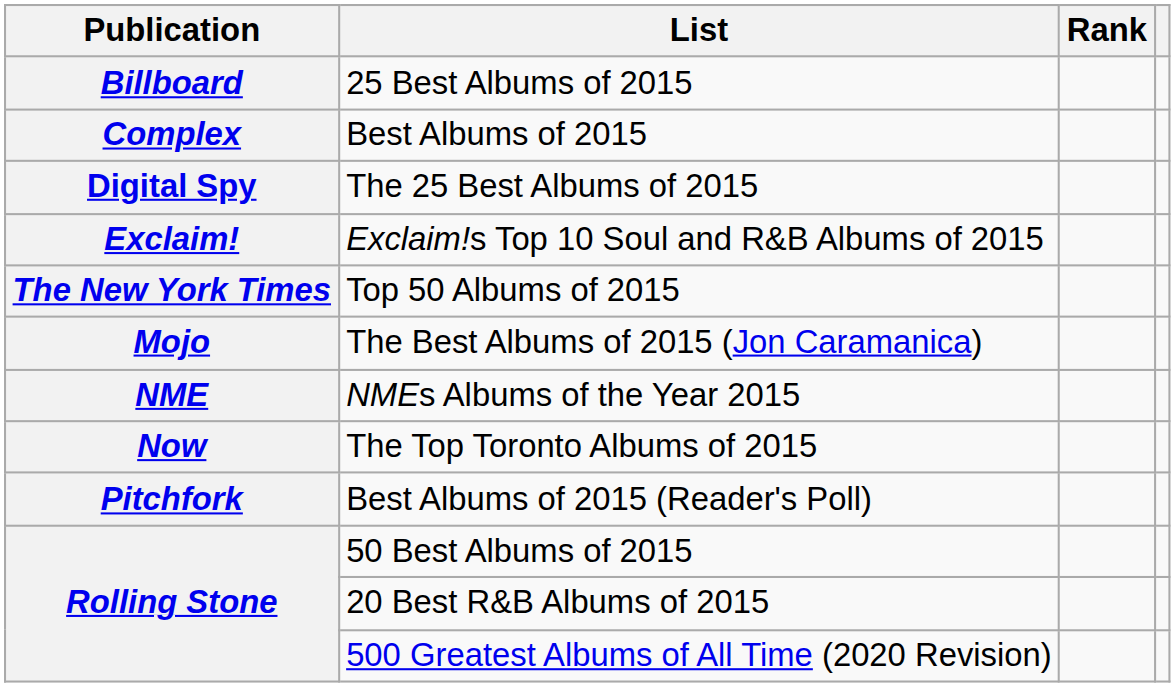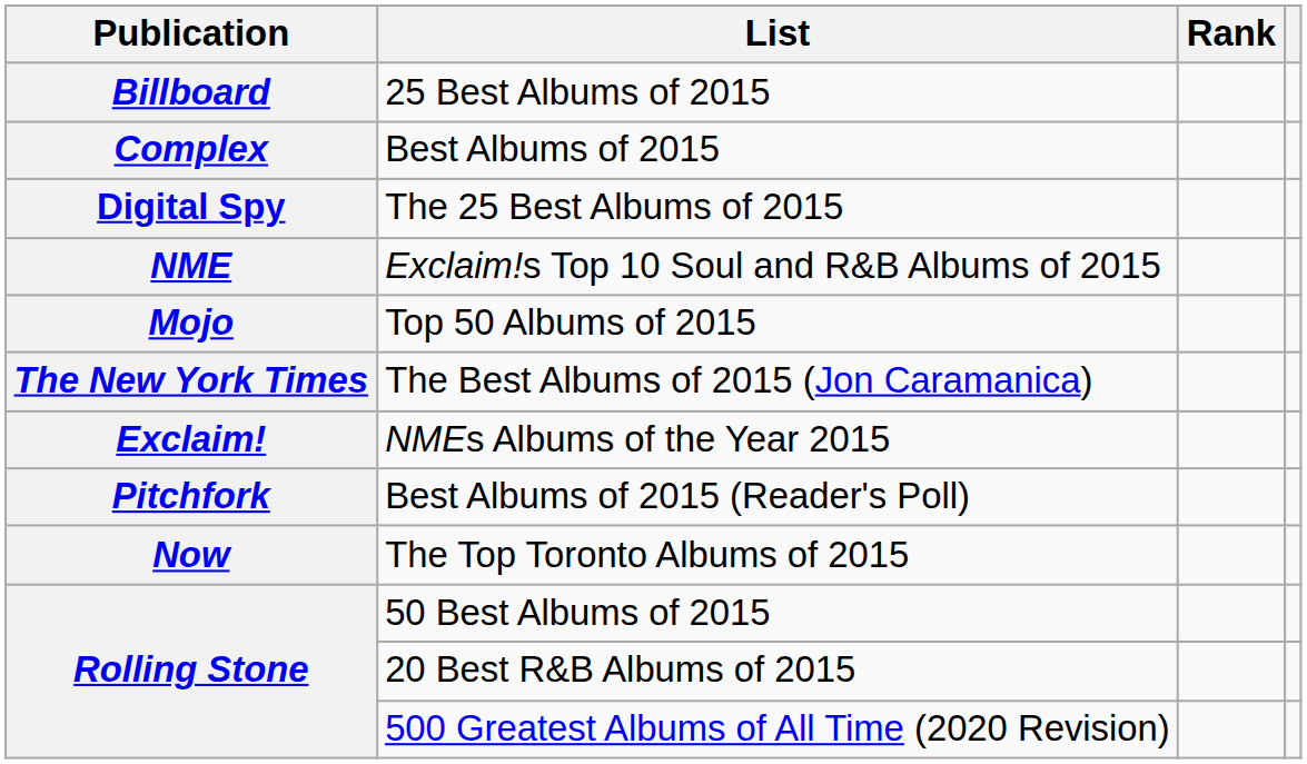Exclaim!s Top 10 Soul and R&B Albums of 2015 | Publication: Exclaim! -> NME
Top 50 Albums of 2015 | Publication: The New York Times -> Mojo
The Best Albums of 2015 (Jon Caramanica) | Publication: Mojo -> The New York Times
NMEs Albums of the Year 2015 | Publication: NME -> Exclaim!
rows swapped: The Top Toronto Albums of 2015 <-> Best Albums of 2015 (Reader's Poll)
